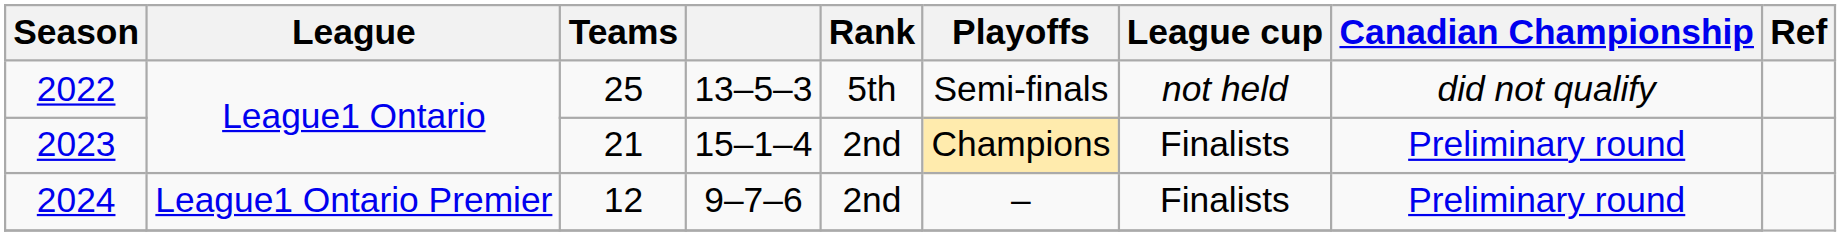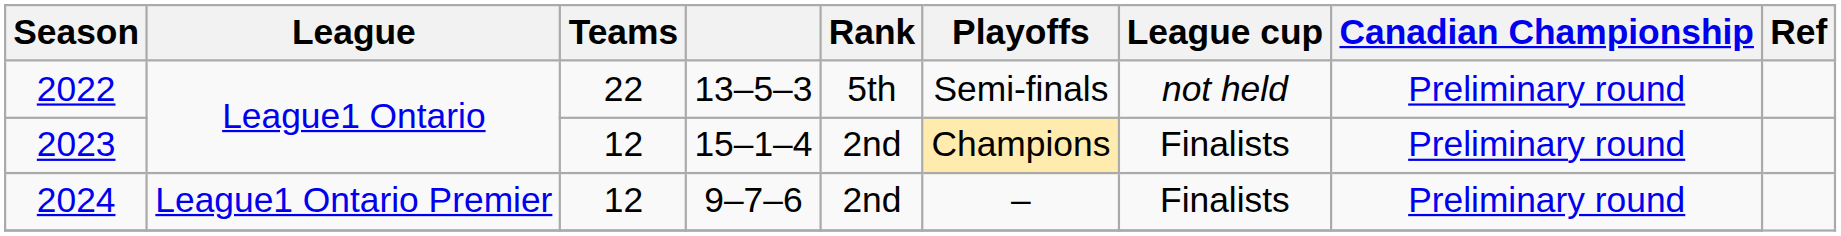2022 | Teams: 25 -> 22
2022 | Canadian Championship: did not qualify -> Preliminary round
2023 | Teams: 21 -> 12
